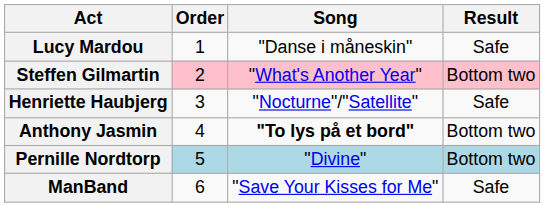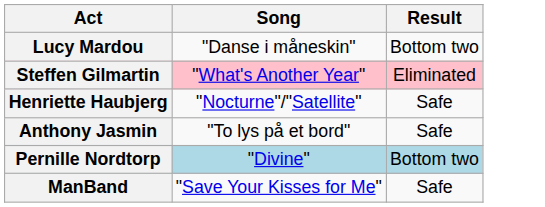- column: Order | 1 | 2 | 3 | 4 | 5 | 6
Lucy Mardou | Result: Safe -> Bottom two
Steffen Gilmartin | Result: Bottom two -> Eliminated
Anthony Jasmin | Song: bold -> normal
Anthony Jasmin | Result: Bottom two -> Safe
